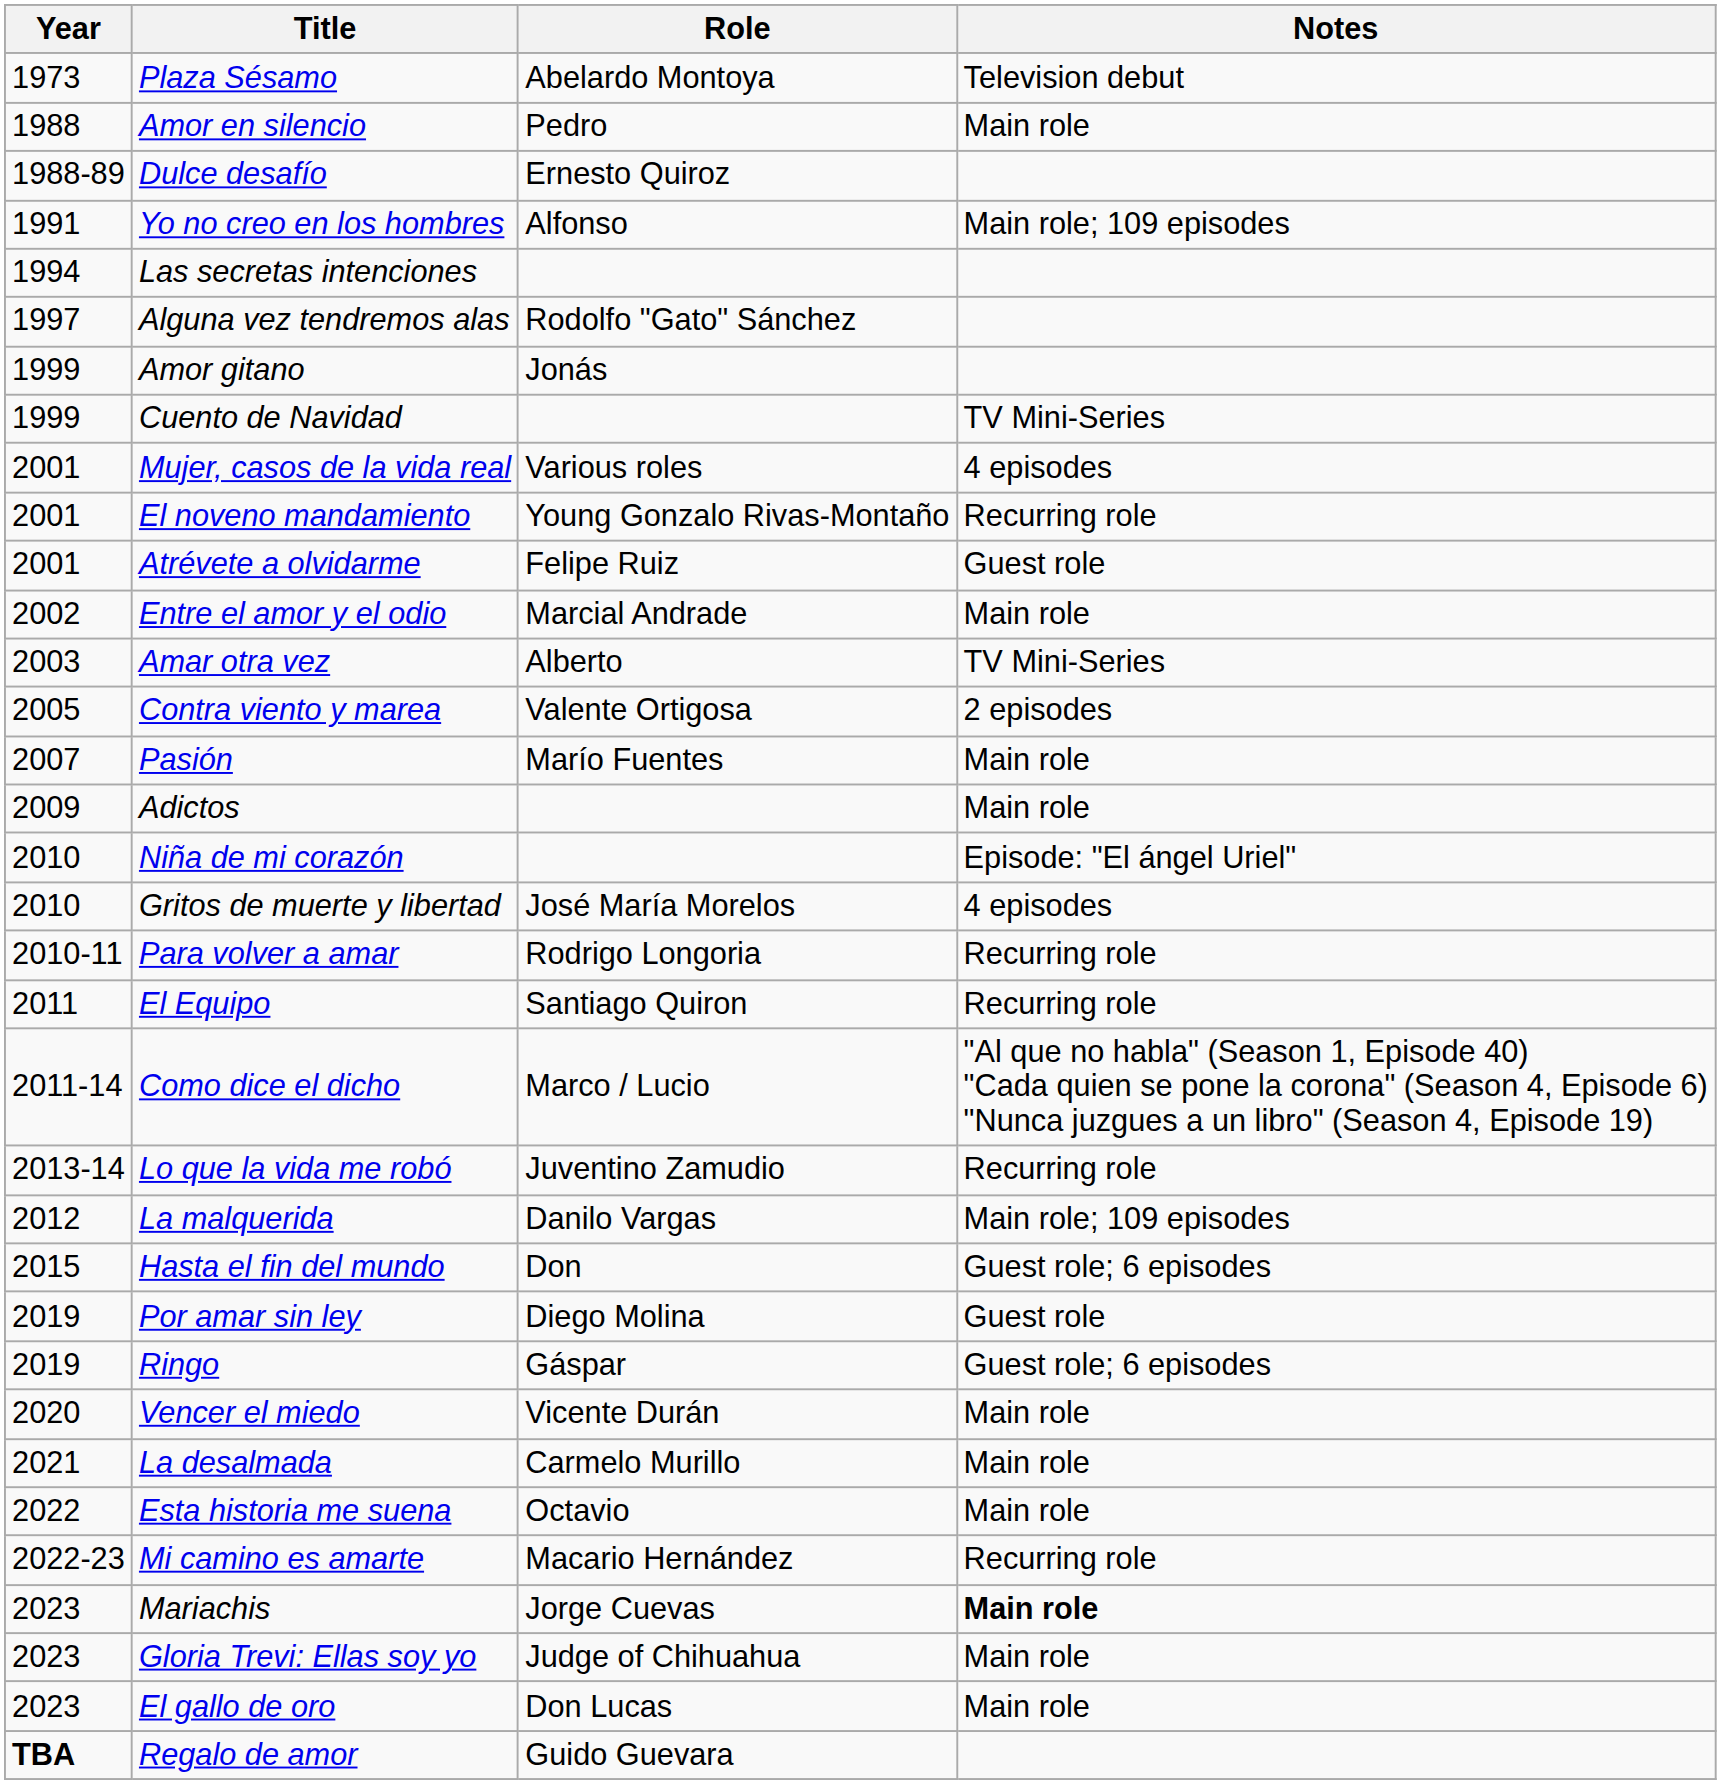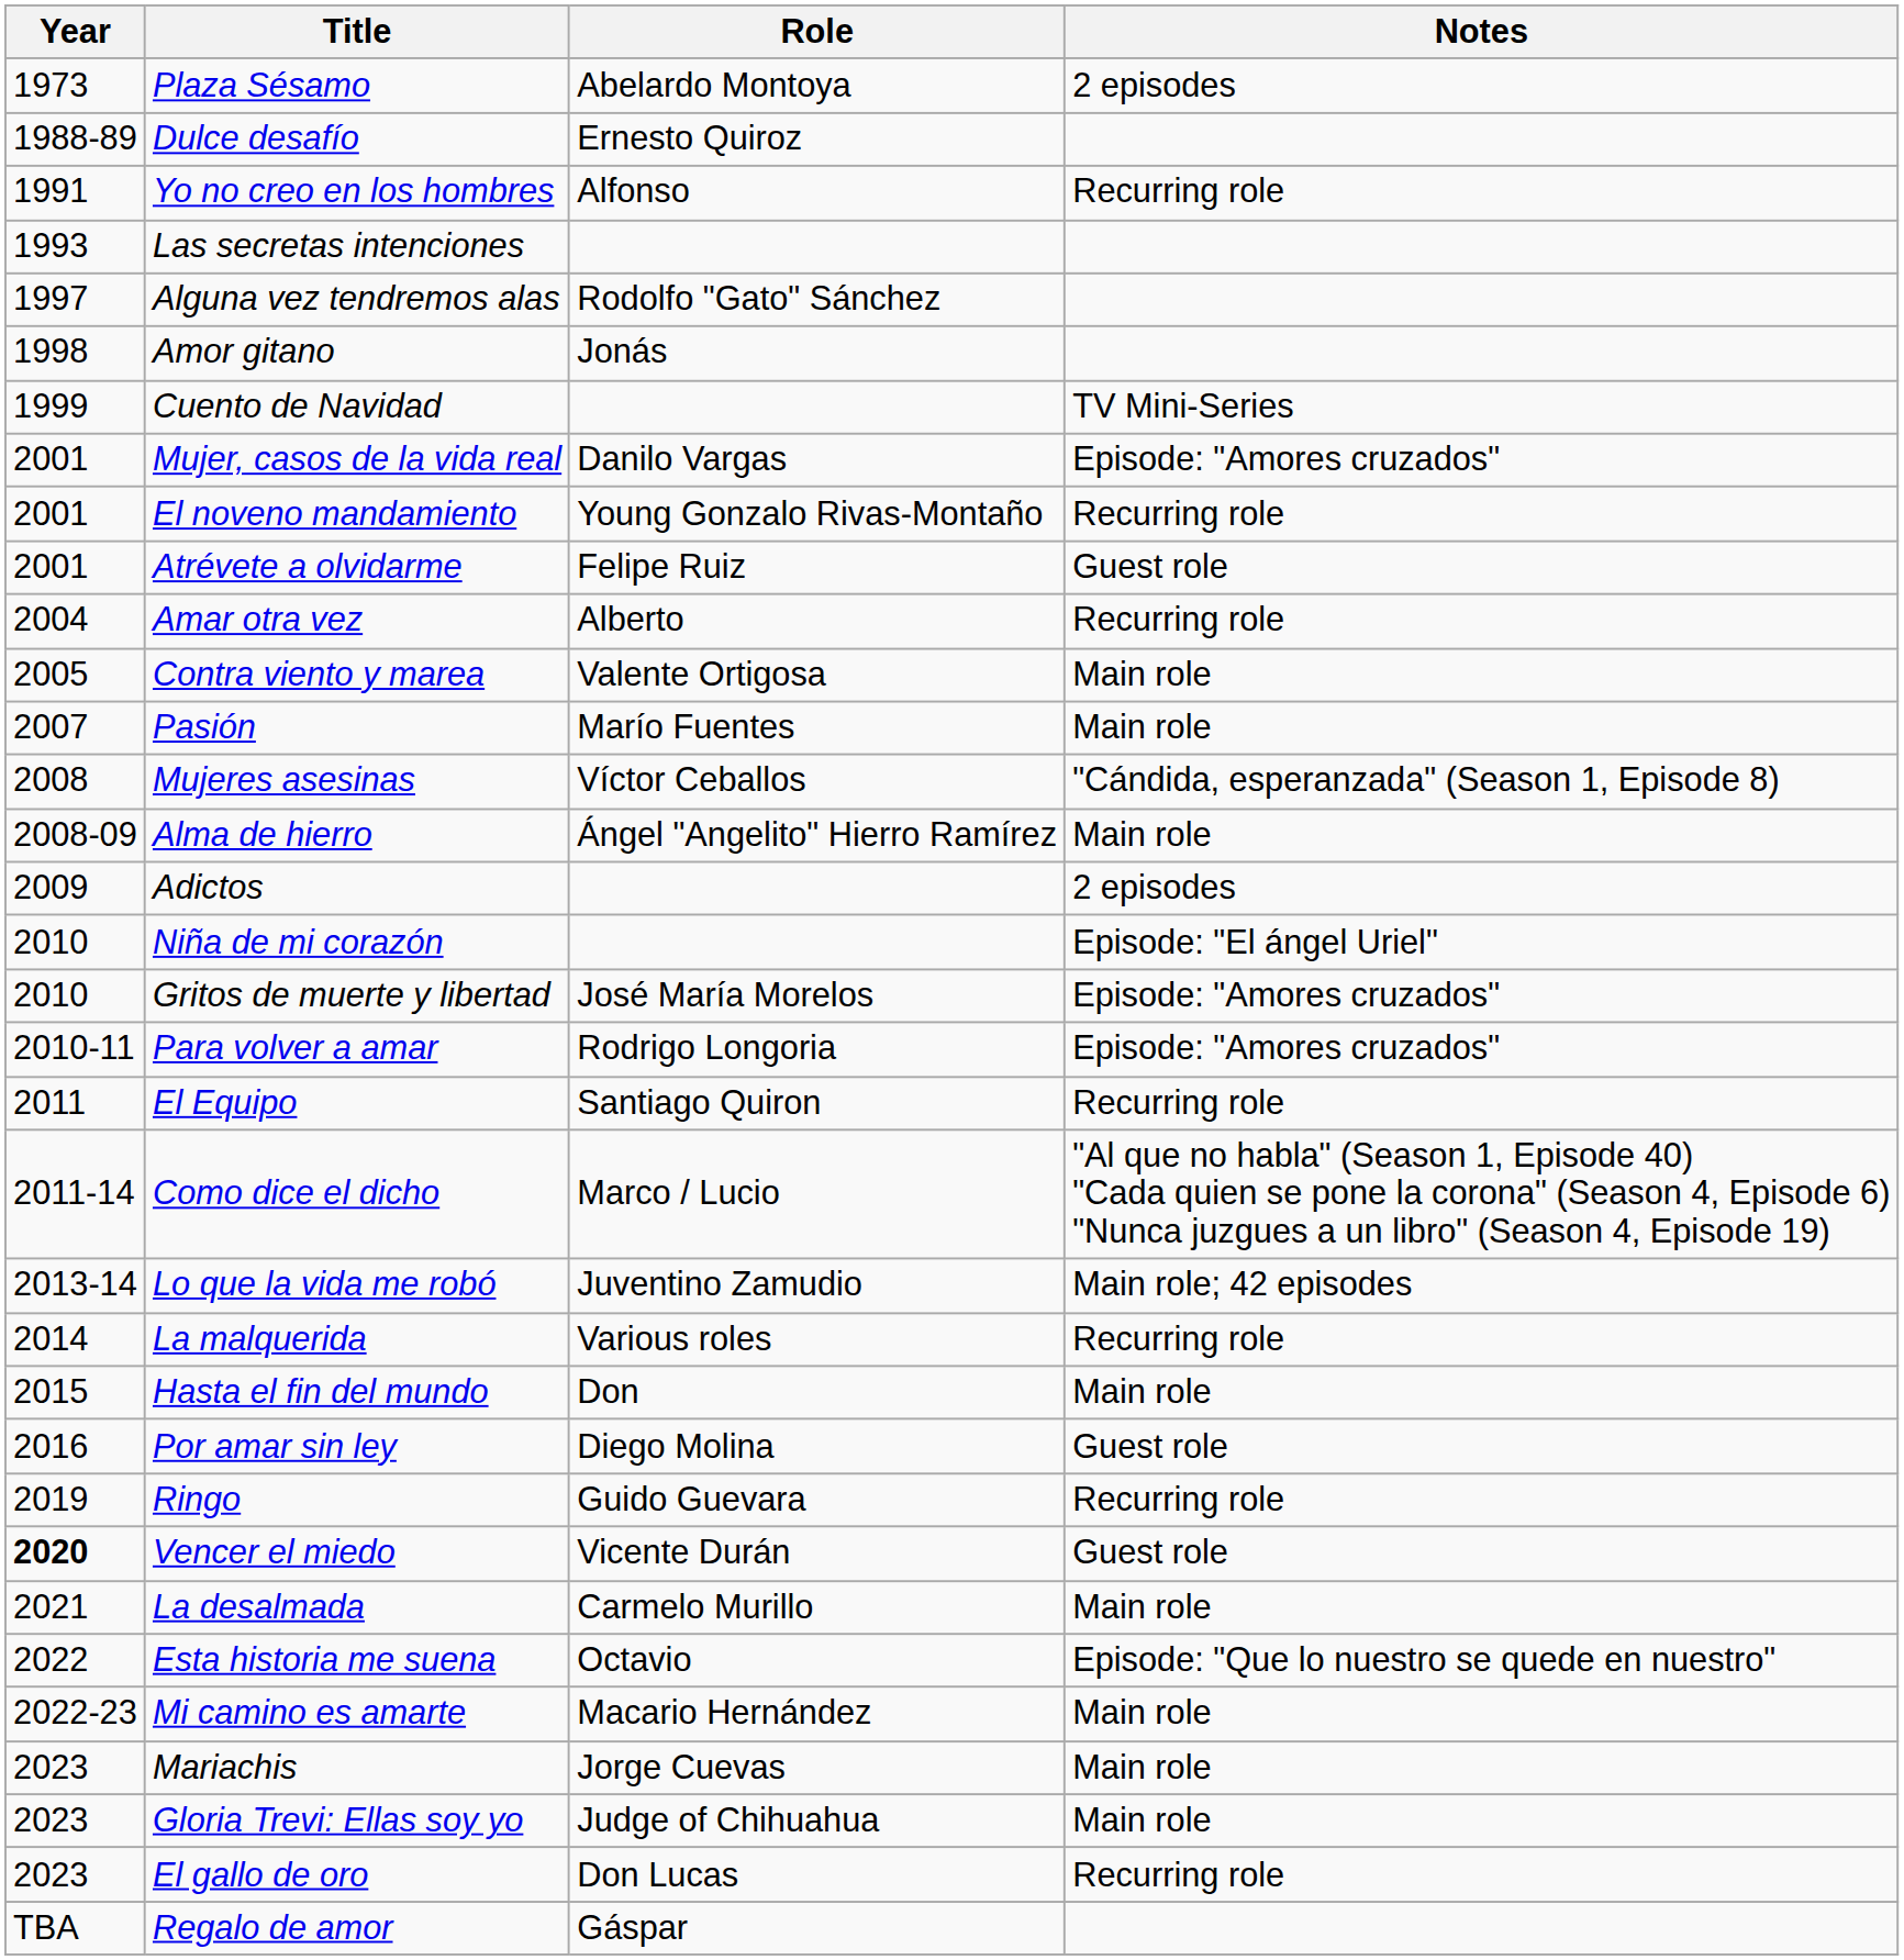Plaza Sésamo | Notes: Television debut -> 2 episodes
- row: 1988 | Amor en silencio | Pedro | Main role
Yo no creo en los hombres | Notes: Main role; 109 episodes -> Recurring role
Las secretas intenciones | Year: 1994 -> 1993
Amor gitano | Year: 1999 -> 1998
Mujer, casos de la vida real | Role: Various roles -> Danilo Vargas
Mujer, casos de la vida real | Notes: 4 episodes -> Episode: "Amores cruzados"
- row: 2002 | Entre el amor y el odio | Marcial Andrade | Main role
Amar otra vez | Year: 2003 -> 2004
Amar otra vez | Notes: TV Mini-Series -> Recurring role
Contra viento y marea | Notes: 2 episodes -> Main role
+ row: 2008 | Mujeres asesinas | Víctor Ceballos | "Cándida, esperanzada" (Season 1, Episode 8)
+ row: 2008-09 | Alma de hierro | Ángel "Angelito" Hierro Ramírez | Main role
Adictos | Notes: Main role -> 2 episodes
Gritos de muerte y libertad | Notes: 4 episodes -> Episode: "Amores cruzados"
Para volver a amar | Notes: Recurring role -> Episode: "Amores cruzados"
Lo que la vida me robó | Notes: Recurring role -> Main role; 42 episodes
La malquerida | Year: 2012 -> 2014
La malquerida | Role: Danilo Vargas -> Various roles
La malquerida | Notes: Main role; 109 episodes -> Recurring role
Hasta el fin del mundo | Notes: Guest role; 6 episodes -> Main role
Por amar sin ley | Year: 2019 -> 2016
Ringo | Role: Gáspar -> Guido Guevara
Ringo | Notes: Guest role; 6 episodes -> Recurring role
Vencer el miedo | Year: normal -> bold
Vencer el miedo | Notes: Main role -> Guest role
Esta historia me suena | Notes: Main role -> Episode: "Que lo nuestro se quede en nuestro"
Mi camino es amarte | Notes: Recurring role -> Main role
Mariachis | Notes: bold -> normal
El gallo de oro | Notes: Main role -> Recurring role
Regalo de amor | Year: bold -> normal
Regalo de amor | Role: Guido Guevara -> Gáspar
